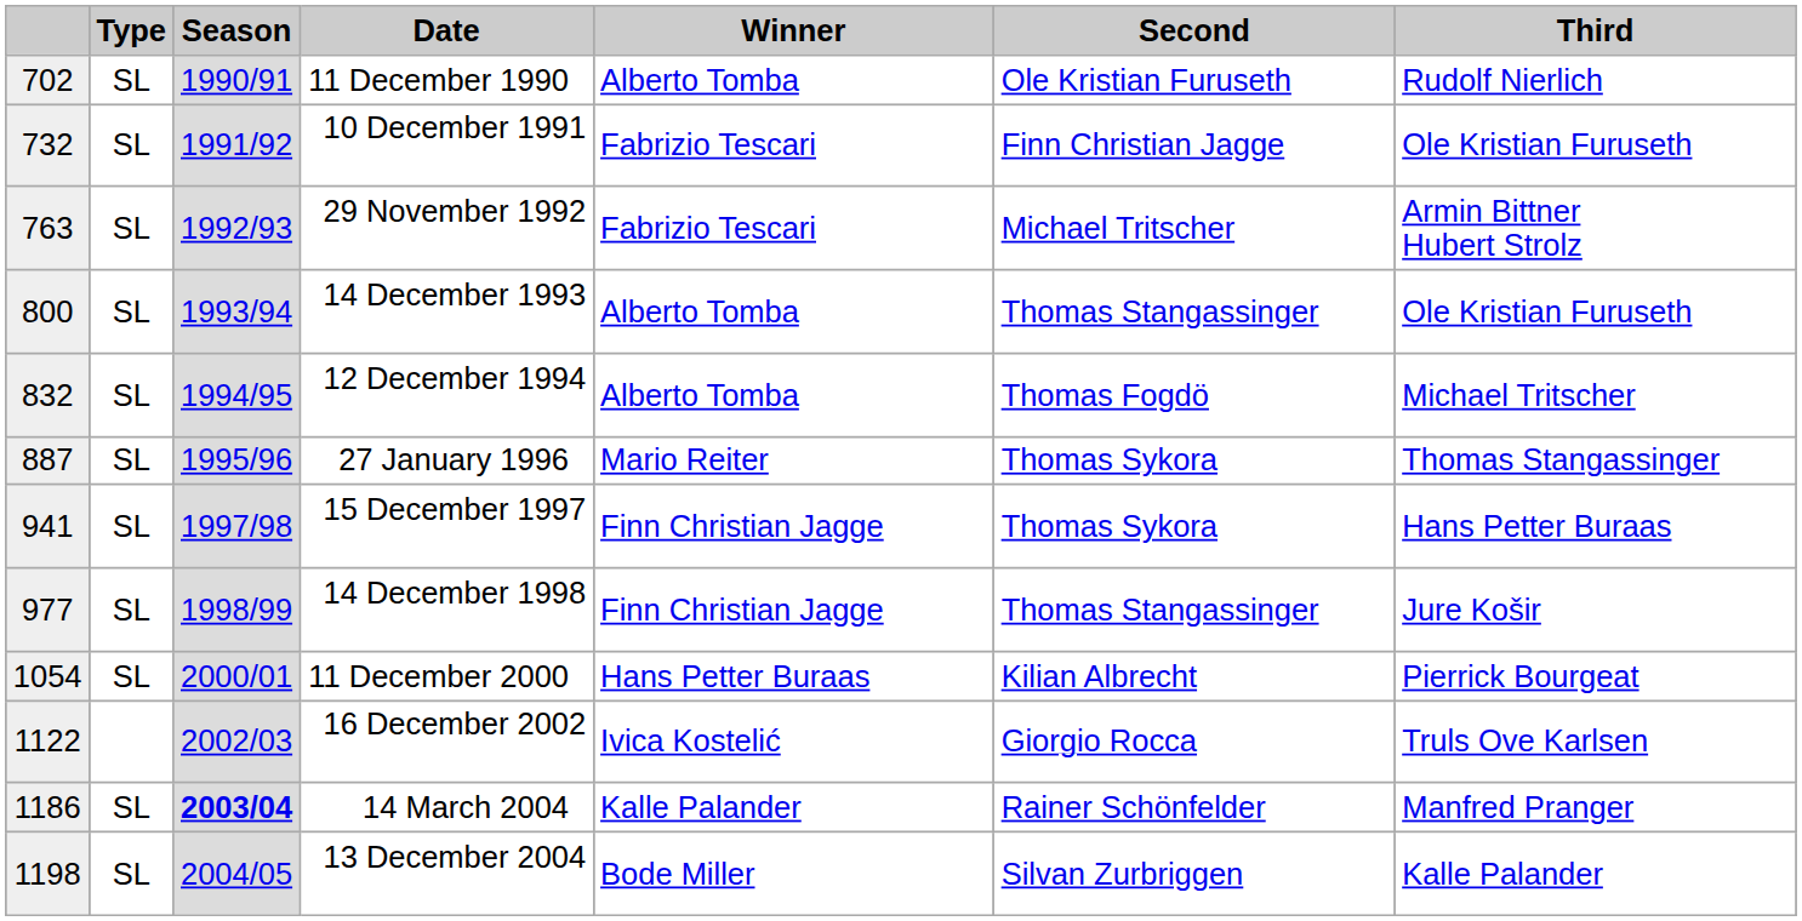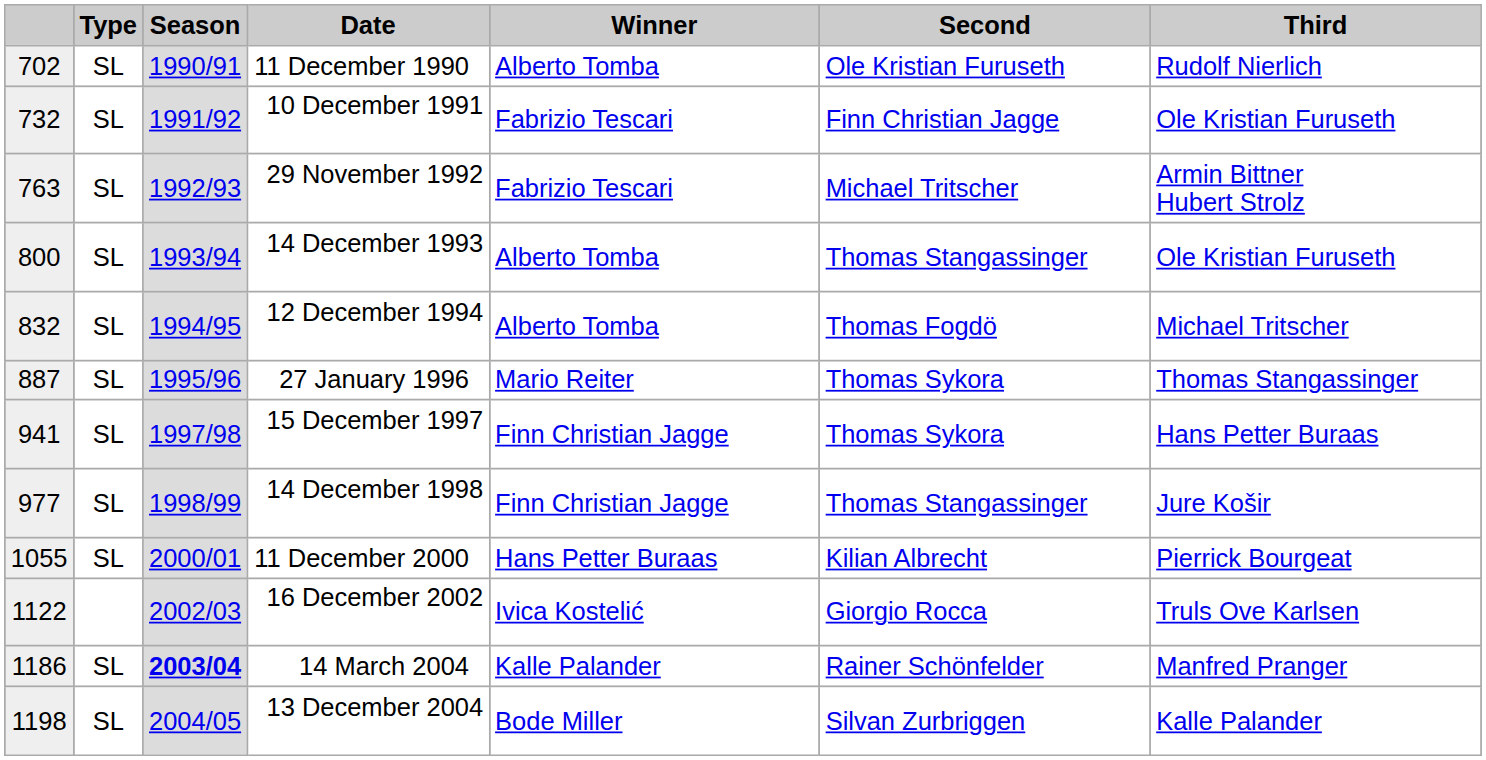11 December 2000 | column 1: 1054 -> 1055
